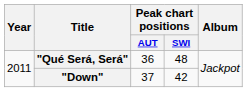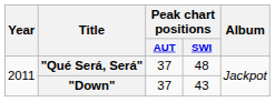"Qué Será, Será" | Peak chart positions / AUT: 36 -> 37
"Down" | Peak chart positions / SWI: 42 -> 43
